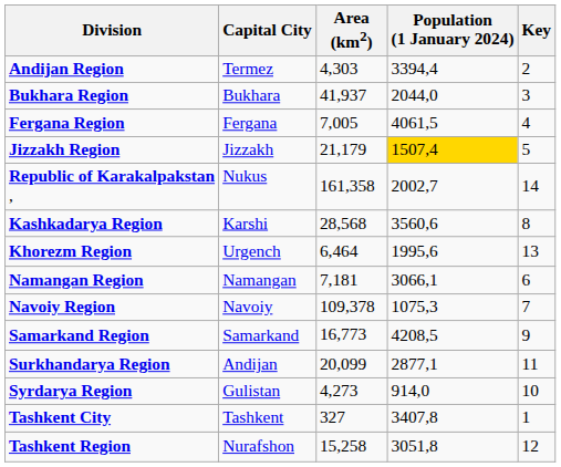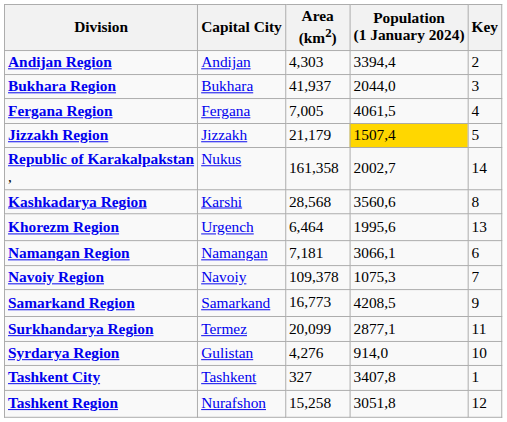Andijan Region | Capital City: Termez -> Andijan
Surkhandarya Region | Capital City: Andijan -> Termez
Syrdarya Region | Area (km2): 4,273 -> 4,276
